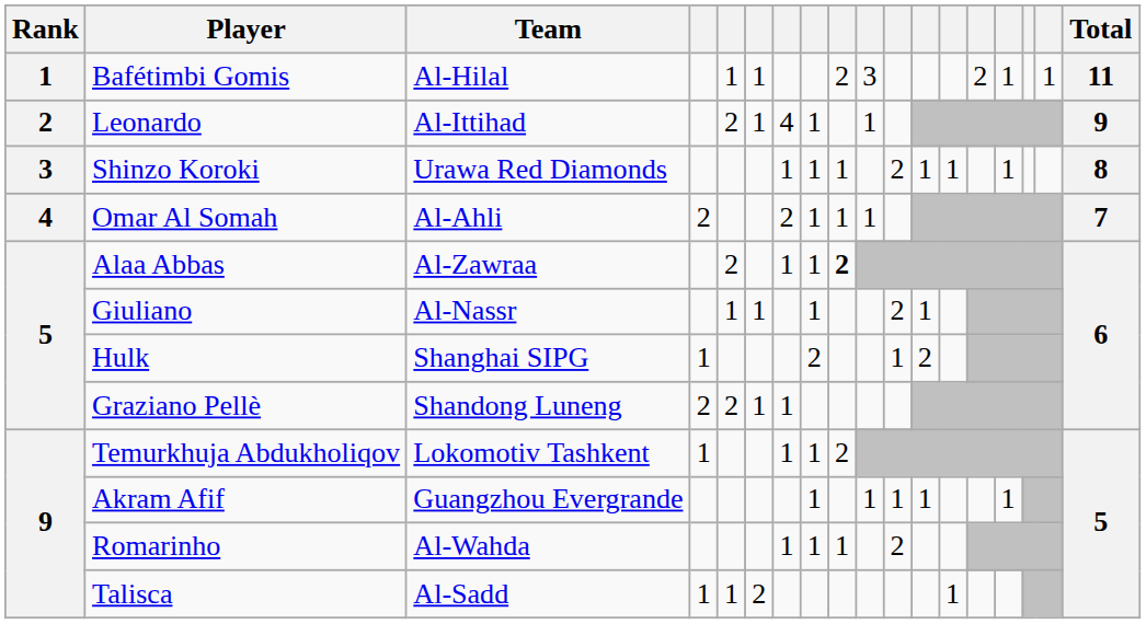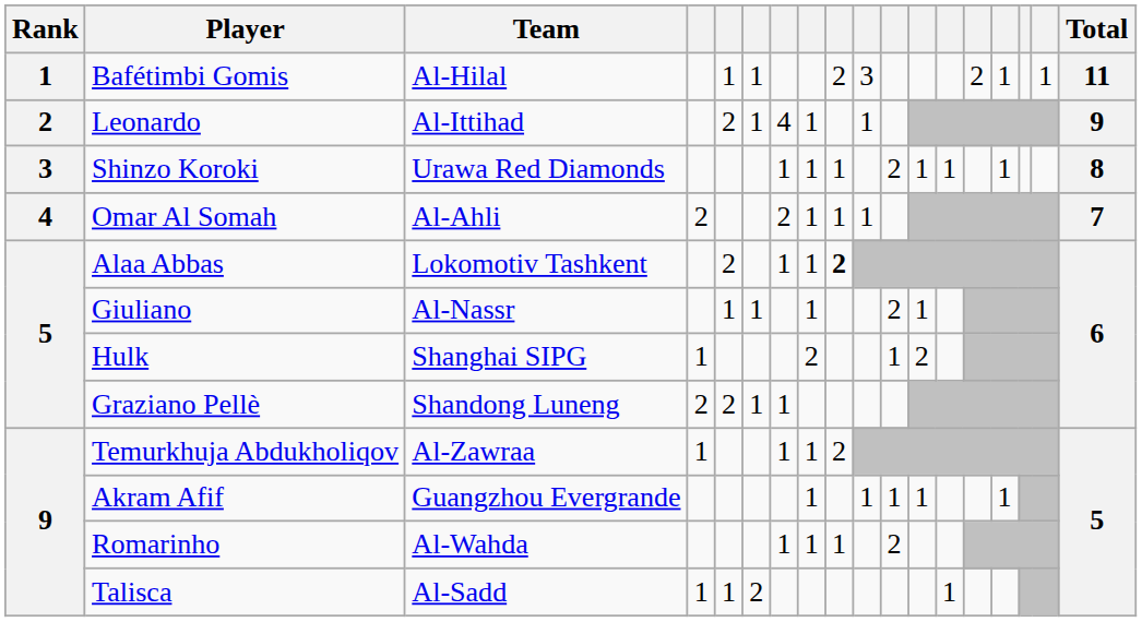Alaa Abbas | Team: Al-Zawraa -> Lokomotiv Tashkent
Temurkhuja Abdukholiqov | Team: Lokomotiv Tashkent -> Al-Zawraa
